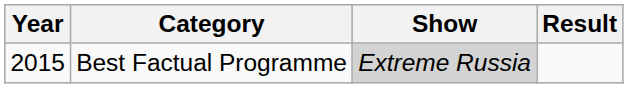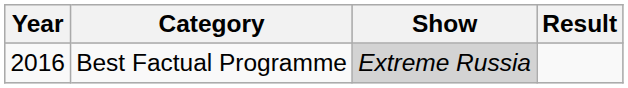Best Factual Programme | Year: 2015 -> 2016
